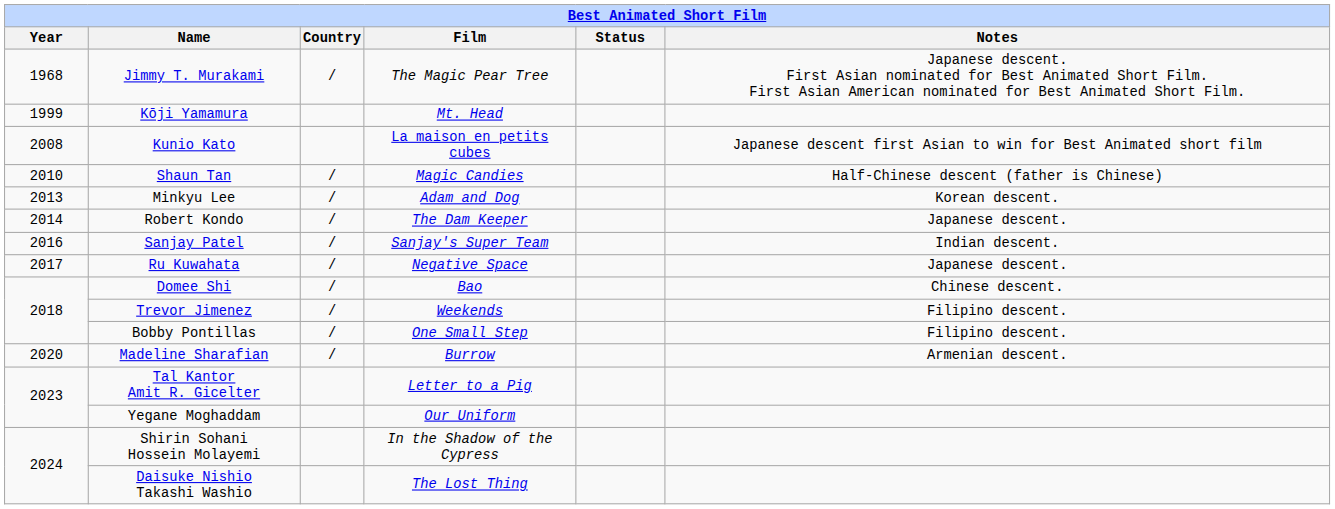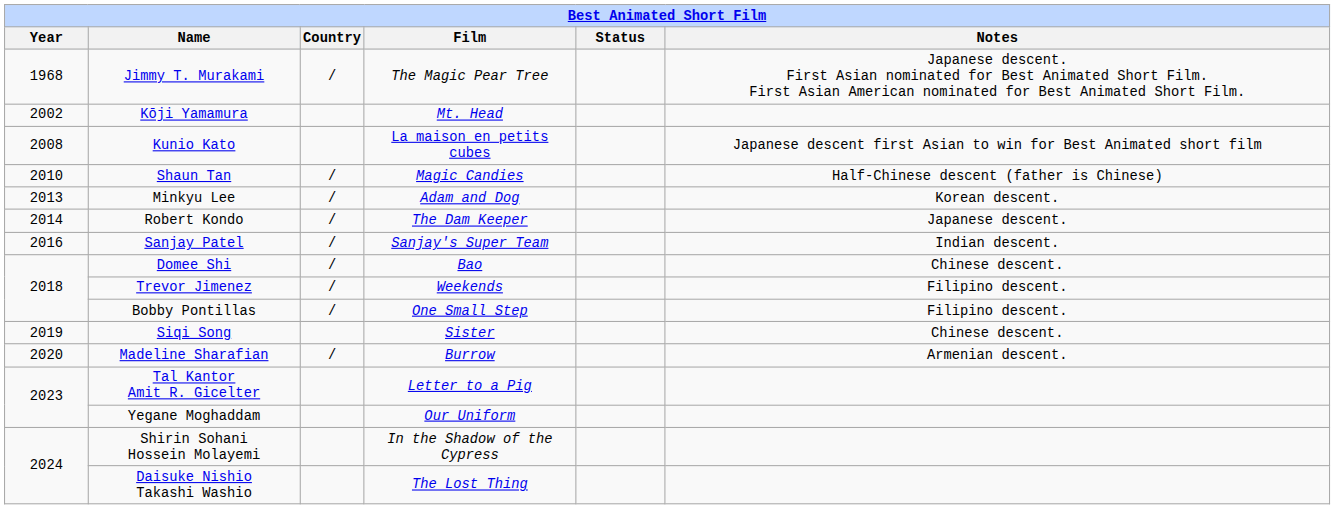Kōji Yamamura | Year: 1999 -> 2002
- row: 2017 | Ru Kuwahata | / | Negative Space | Japanese descent.
+ row: 2019 | Siqi Song | Sister | Chinese descent.
